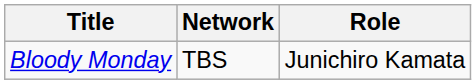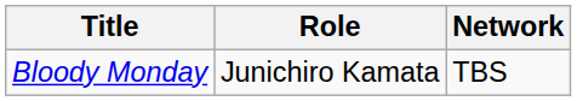columns swapped: Role <-> Network
